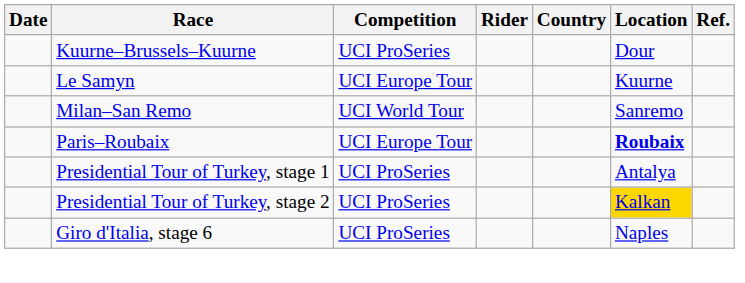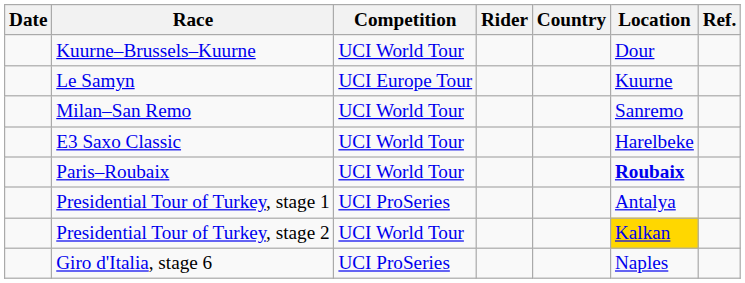Kuurne–Brussels–Kuurne | Competition: UCI ProSeries -> UCI World Tour
+ row: E3 Saxo Classic | UCI World Tour | Harelbeke
Paris–Roubaix | Competition: UCI Europe Tour -> UCI World Tour
Presidential Tour of Turkey, stage 2 | Competition: UCI ProSeries -> UCI World Tour
